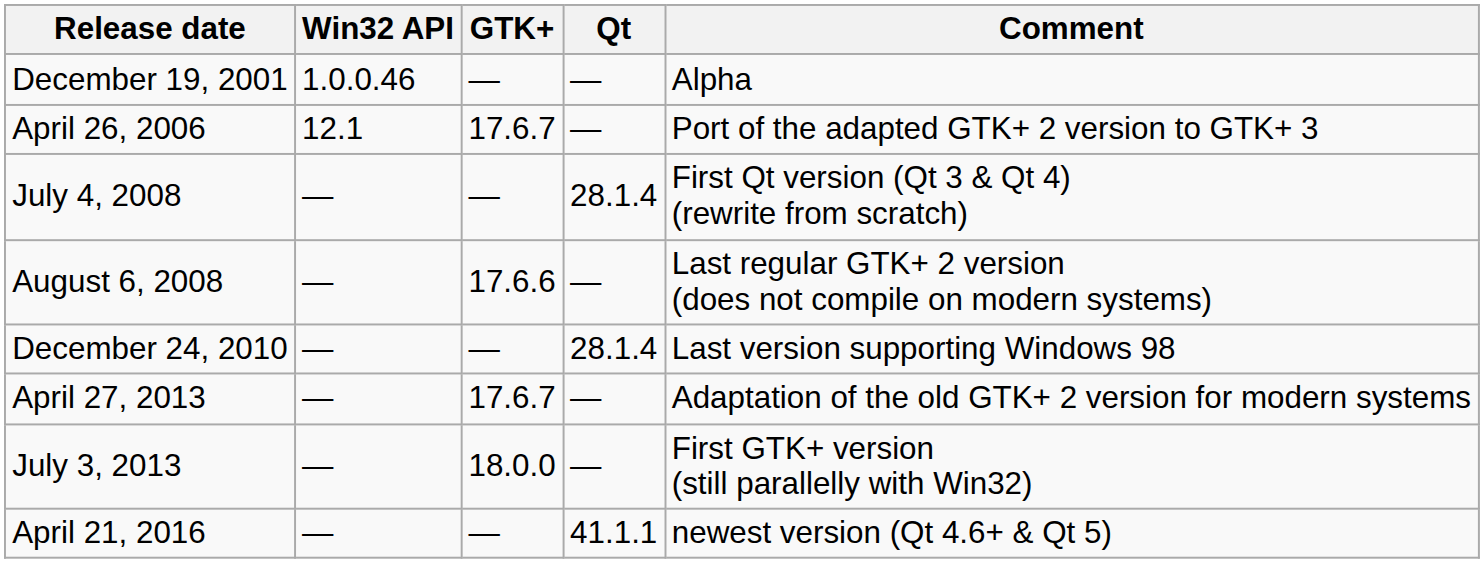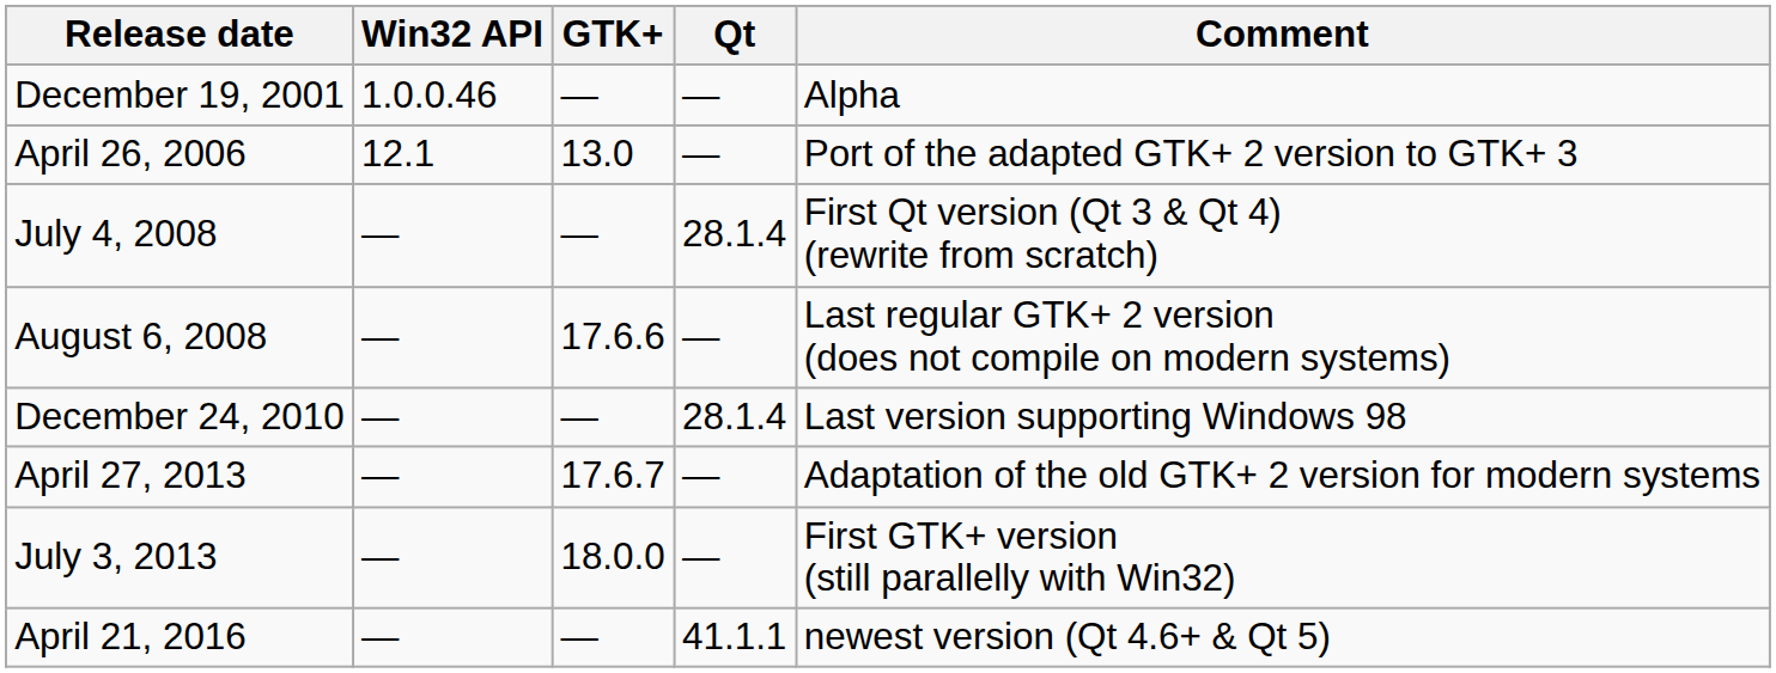April 26, 2006 | GTK+: 17.6.7 -> 13.0
